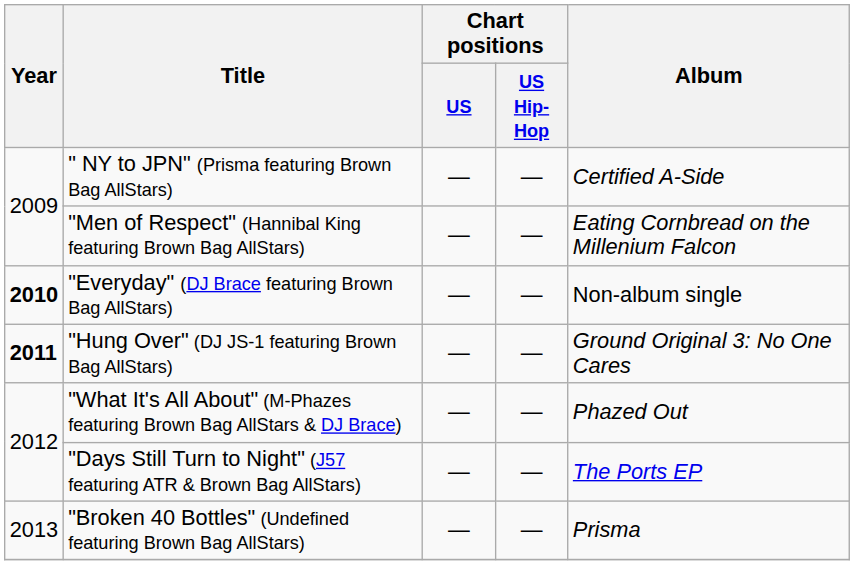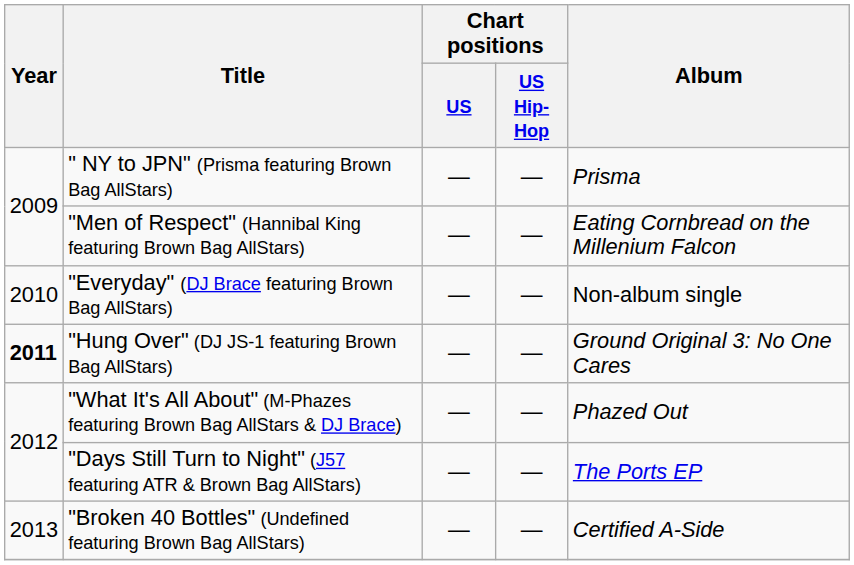" NY to JPN" (Prisma featuring Brown Bag AllStars) | Album: Certified A-Side -> Prisma
"Everyday" (DJ Brace featuring Brown Bag AllStars) | Year: bold -> normal
"Broken 40 Bottles" (Undefined featuring Brown Bag AllStars) | Album: Prisma -> Certified A-Side
